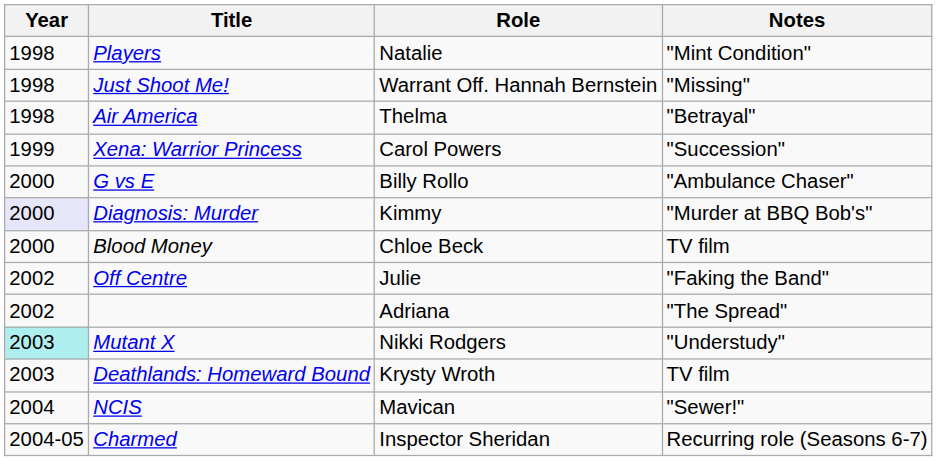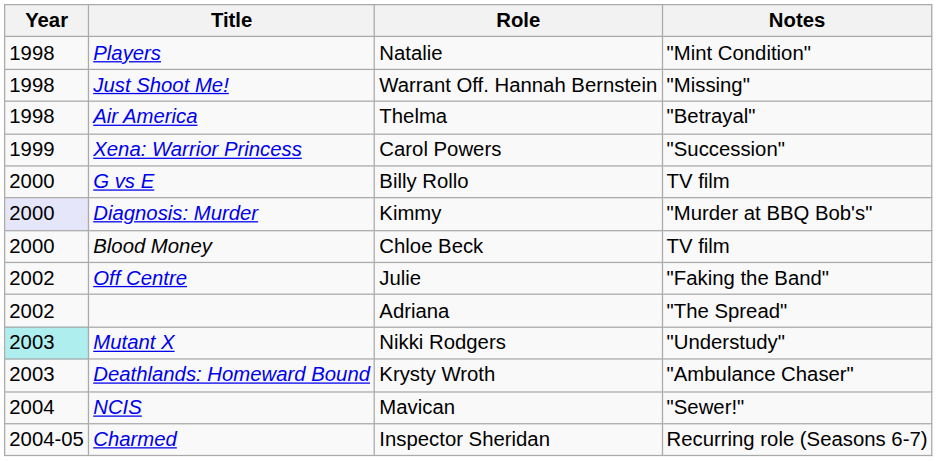G vs E | Notes: "Ambulance Chaser" -> TV film
Deathlands: Homeward Bound | Notes: TV film -> "Ambulance Chaser"
